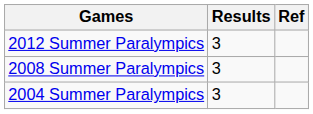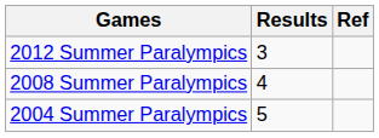2008 Summer Paralympics | Results: 3 -> 4
2004 Summer Paralympics | Results: 3 -> 5
